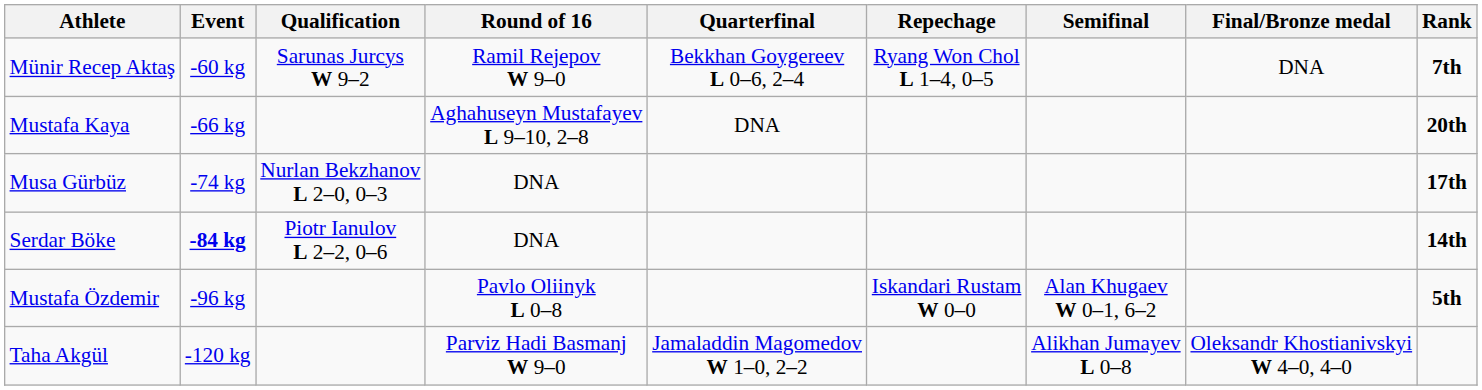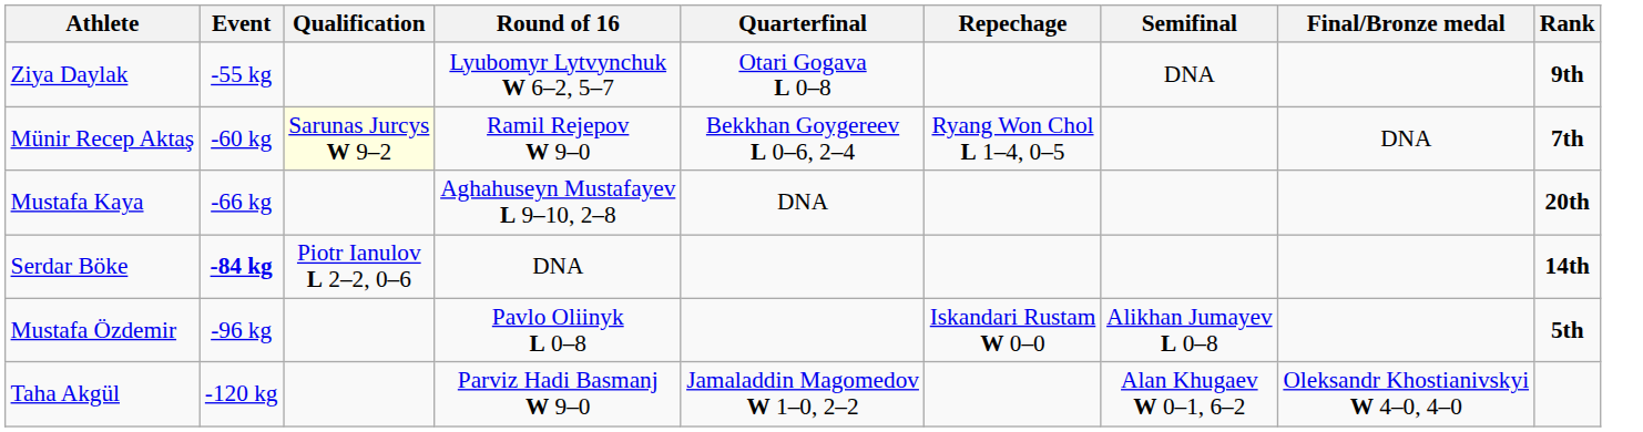+ row: Ziya Daylak | -55 kg | Lyubomyr Lytvynchuk W 6–2, 5–7 | Otari Gogava L 0–8 | DNA | 9th
Münir Recep Aktaş | Qualification: no background -> lightyellow background
- row: Musa Gürbüz | -74 kg | Nurlan Bekzhanov L 2–0, 0–3 | DNA | 17th
Mustafa Özdemir | Semifinal: Alan Khugaev W 0–1, 6–2 -> Alikhan Jumayev L 0–8
Taha Akgül | Semifinal: Alikhan Jumayev L 0–8 -> Alan Khugaev W 0–1, 6–2
